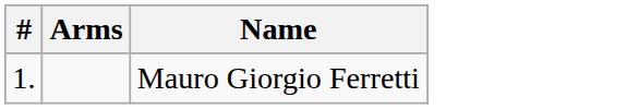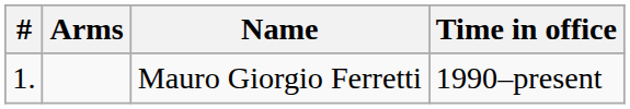+ column: Time in office | 1990–present
